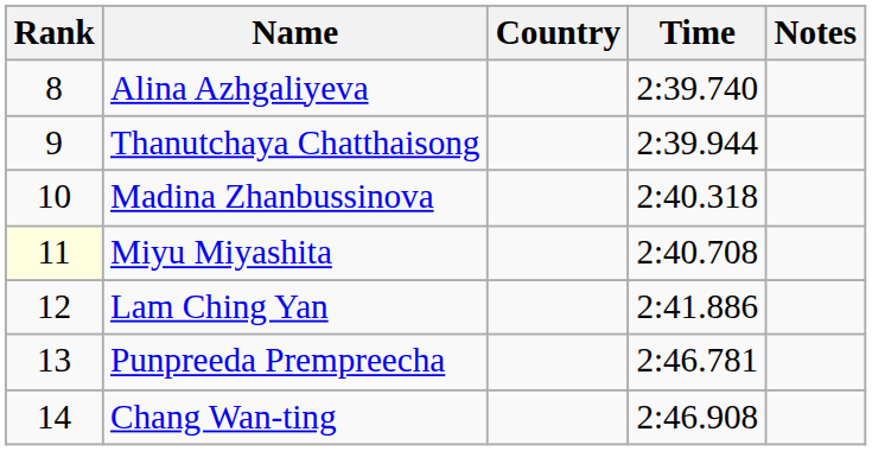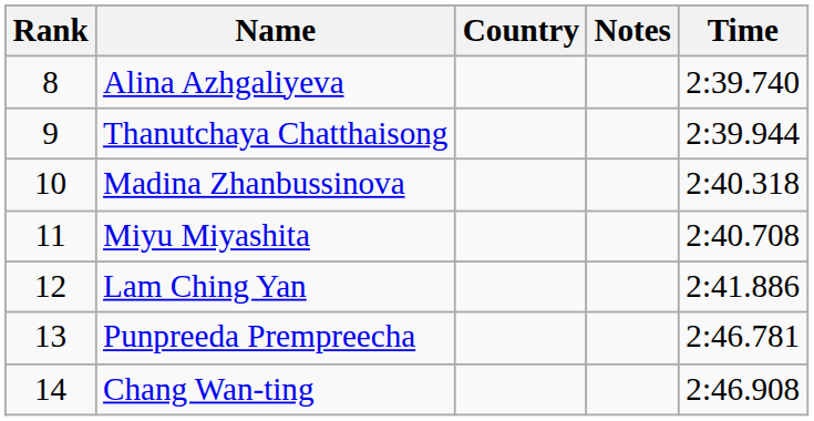columns swapped: Time <-> Notes
Miyu Miyashita | Rank: lightyellow background -> no background
